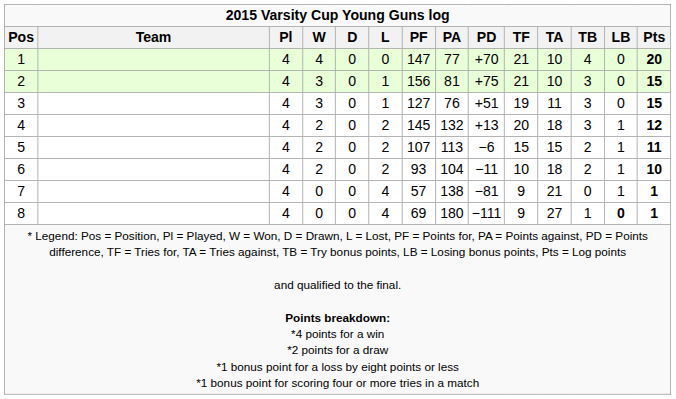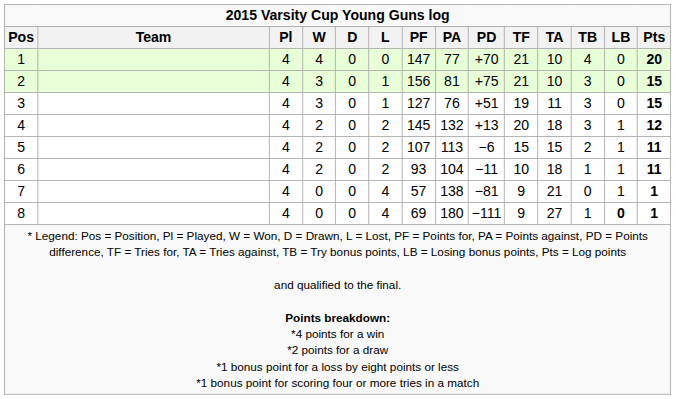6 | TB: 2 -> 1
6 | Pts: 10 -> 11
